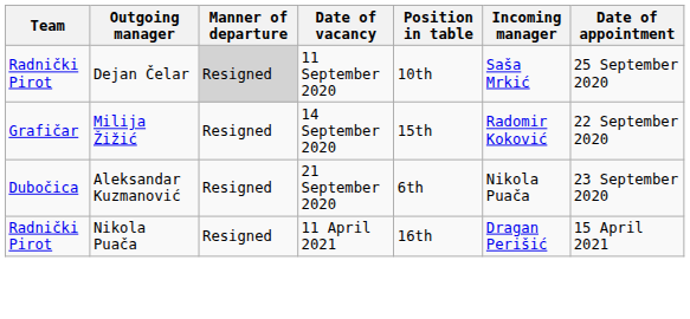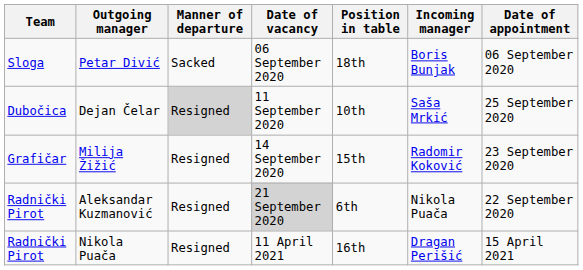+ row: Sloga | Petar Divić | Sacked | 06 September 2020 | 18th | Boris Bunjak | 06 September 2020
Dejan Čelar | Team: Radnički Pirot -> Dubočica
Milija Žižić | Date of appointment: 22 September 2020 -> 23 September 2020
Aleksandar Kuzmanović | Team: Dubočica -> Radnički Pirot
Aleksandar Kuzmanović | Date of vacancy: no background -> lightgrey background
Aleksandar Kuzmanović | Date of appointment: 23 September 2020 -> 22 September 2020
